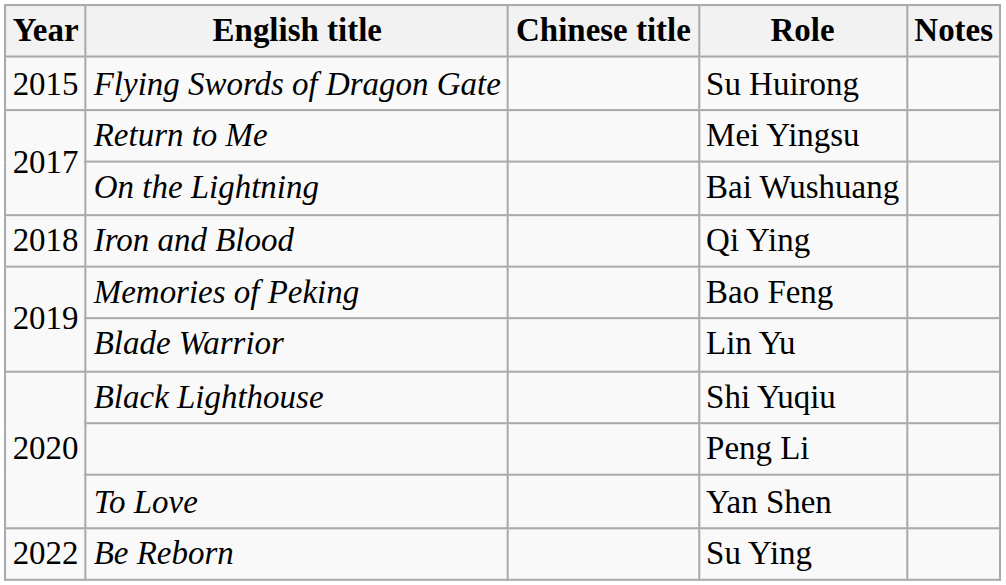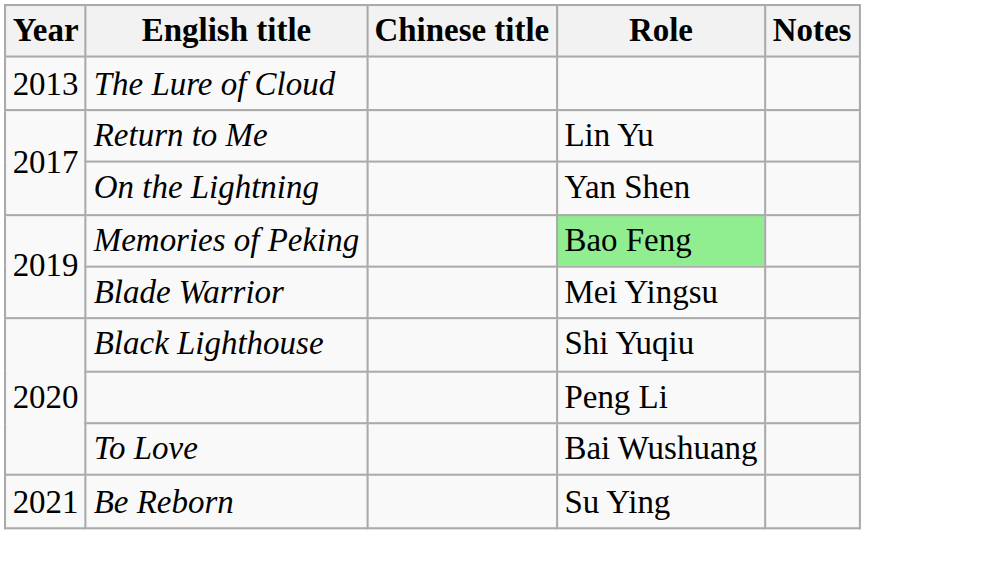+ row: 2013 | The Lure of Cloud
- row: 2015 | Flying Swords of Dragon Gate | Su Huirong
Return to Me | Role: Mei Yingsu -> Lin Yu
On the Lightning | Role: Bai Wushuang -> Yan Shen
- row: 2018 | Iron and Blood | Qi Ying
Memories of Peking | Role: no background -> lightgreen background
Blade Warrior | Role: Lin Yu -> Mei Yingsu
To Love | Role: Yan Shen -> Bai Wushuang
Be Reborn | Year: 2022 -> 2021
